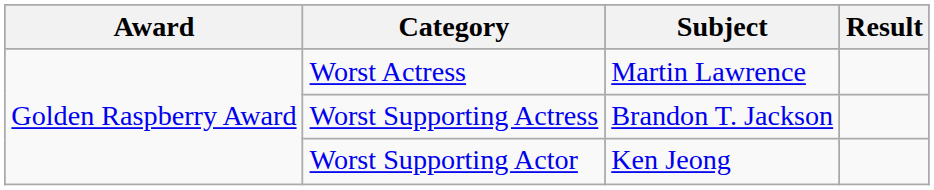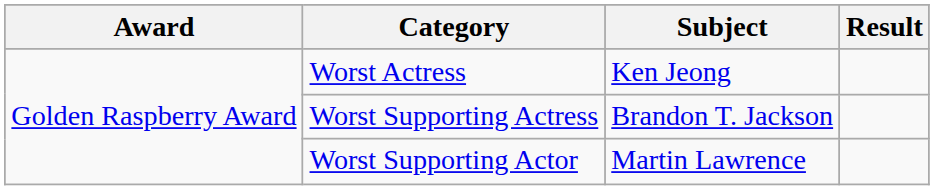Worst Actress | Subject: Martin Lawrence -> Ken Jeong
Worst Supporting Actor | Subject: Ken Jeong -> Martin Lawrence
